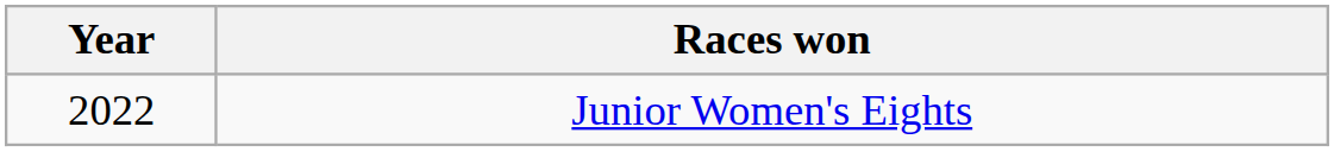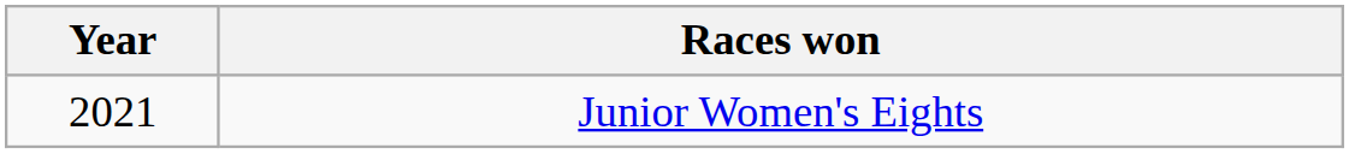Junior Women's Eights | Year: 2022 -> 2021
